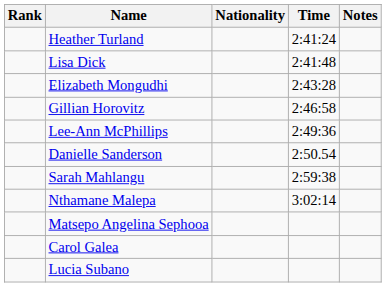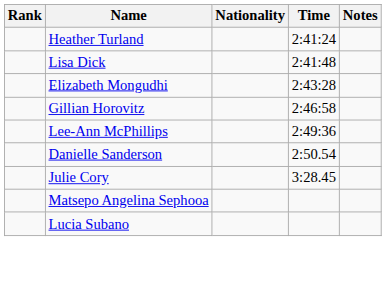- row: Sarah Mahlangu | 2:59:38
- row: Nthamane Malepa | 3:02:14
+ row: Julie Cory | 3:28.45
- row: Carol Galea
